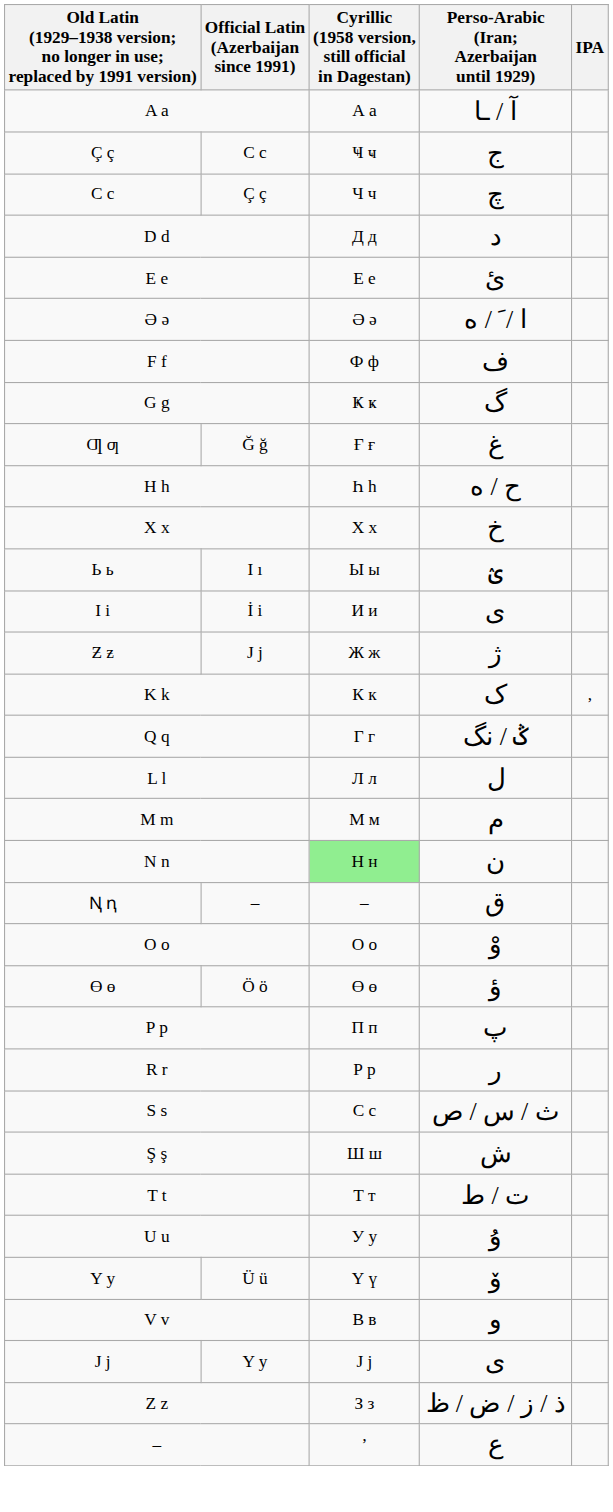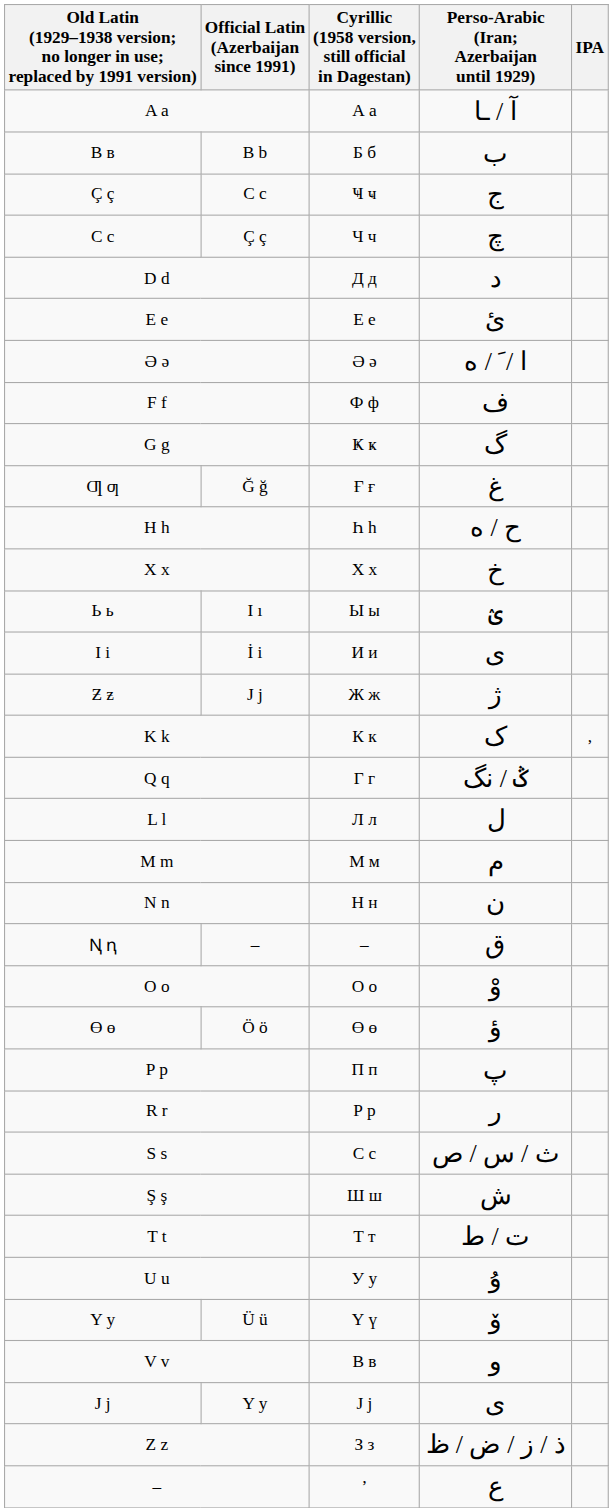+ row: B в | B b | Б б | ب
N n | Cyrillic (1958 version, still official in Dagestan): lightgreen background -> no background
